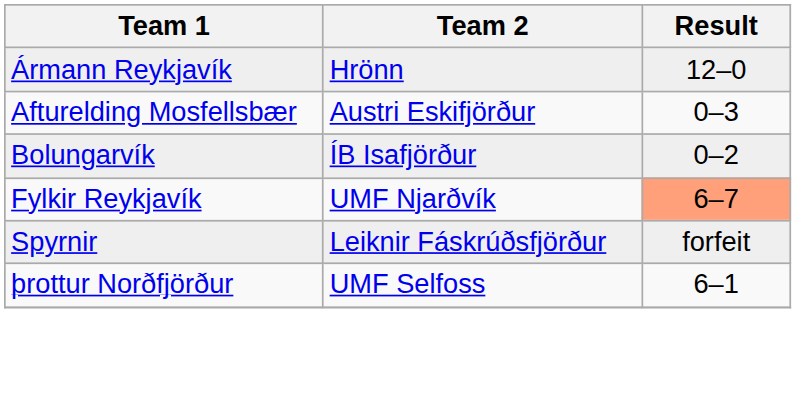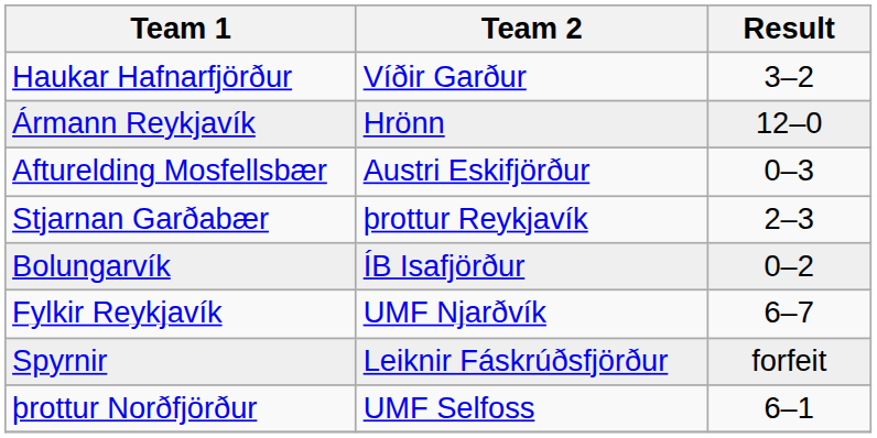+ row: Haukar Hafnarfjörður | Víðir Garður | 3–2
+ row: Stjarnan Garðabær | þrottur Reykjavík | 2–3
Fylkir Reykjavík | Result: lightsalmon background -> no background
